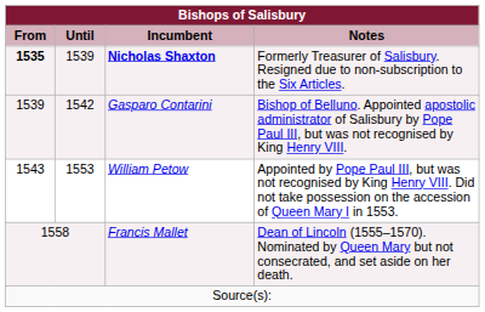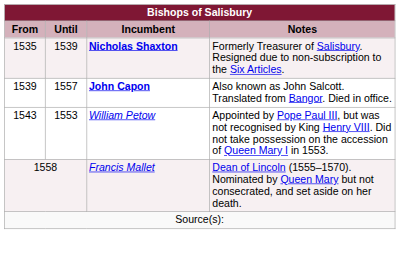Nicholas Shaxton | From: bold -> normal
+ row: 1539 | 1557 | John Capon | Also known as John Salcott. Translated from Bangor. Died in office.
- row: 1539 | 1542 | Gasparo Contarini | Bishop of Belluno. Appointed apostolic administrator of Salisbury by Pope Paul III, but was not recognised by King Henry VIII.
